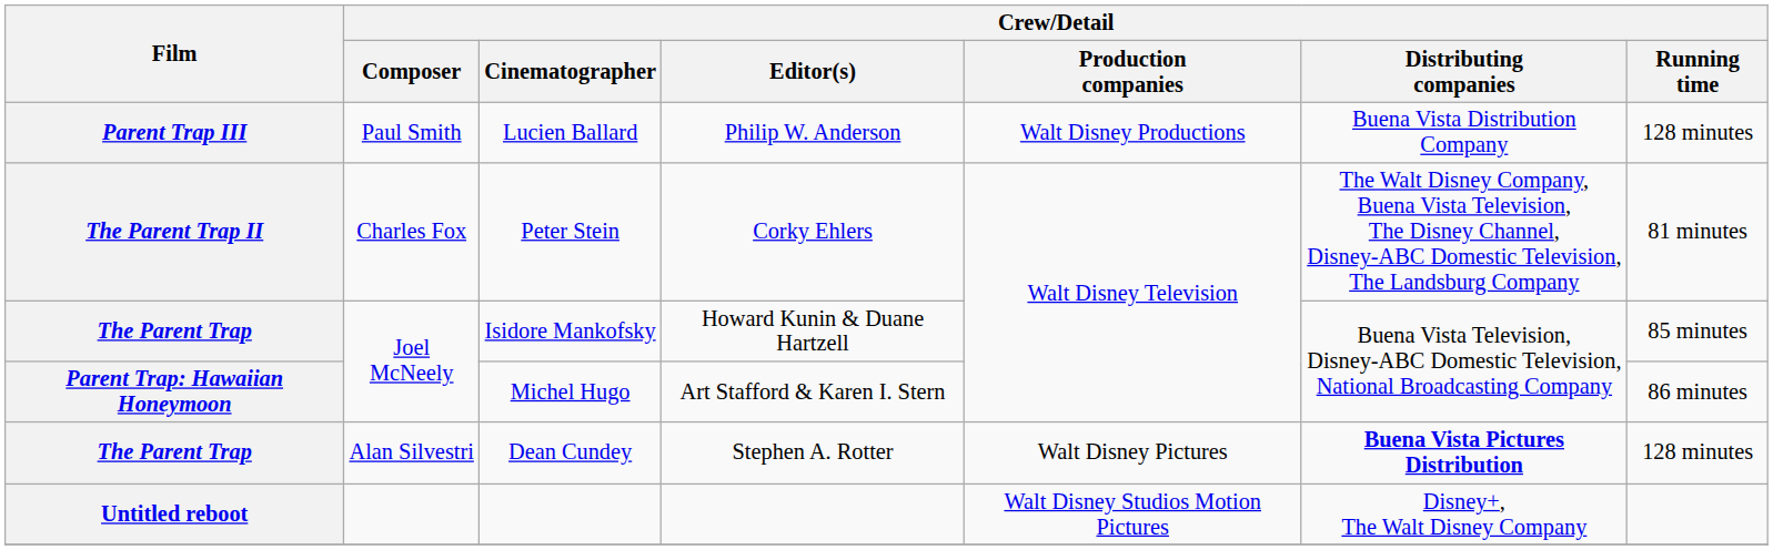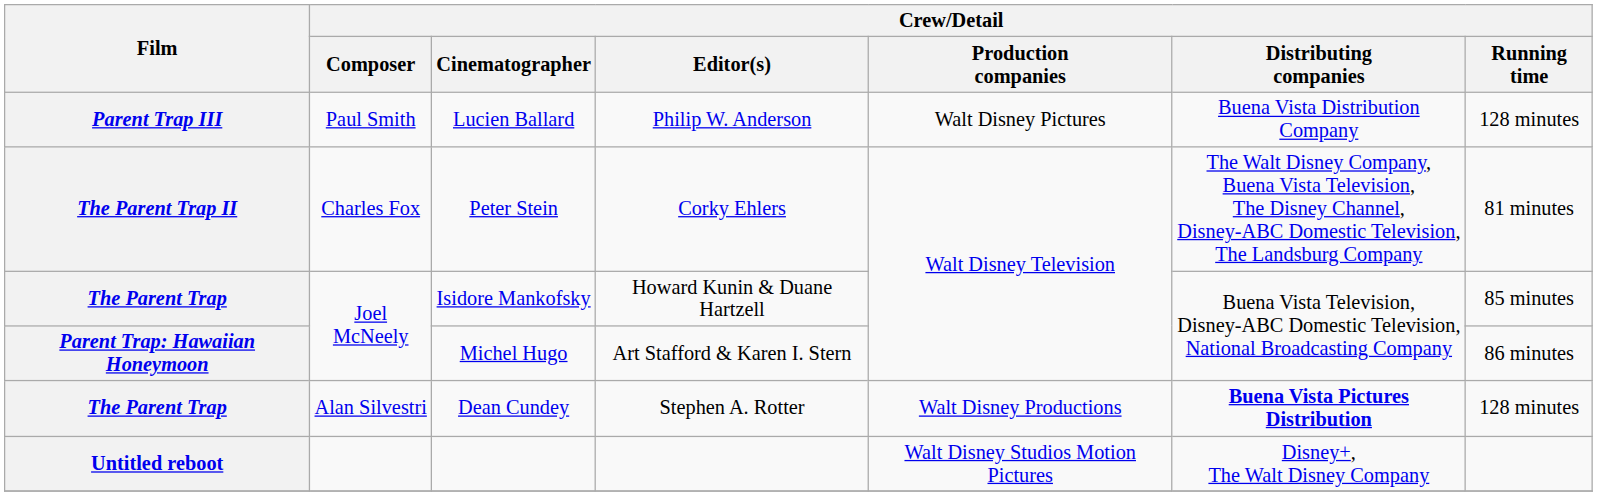Lucien Ballard | Crew/Detail / Production companies: Walt Disney Productions -> Walt Disney Pictures
Dean Cundey | Crew/Detail / Production companies: Walt Disney Pictures -> Walt Disney Productions
